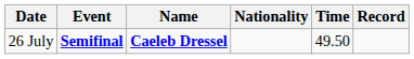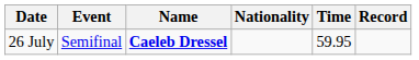26 July | Event: bold -> normal
26 July | Time: 49.50 -> 59.95
